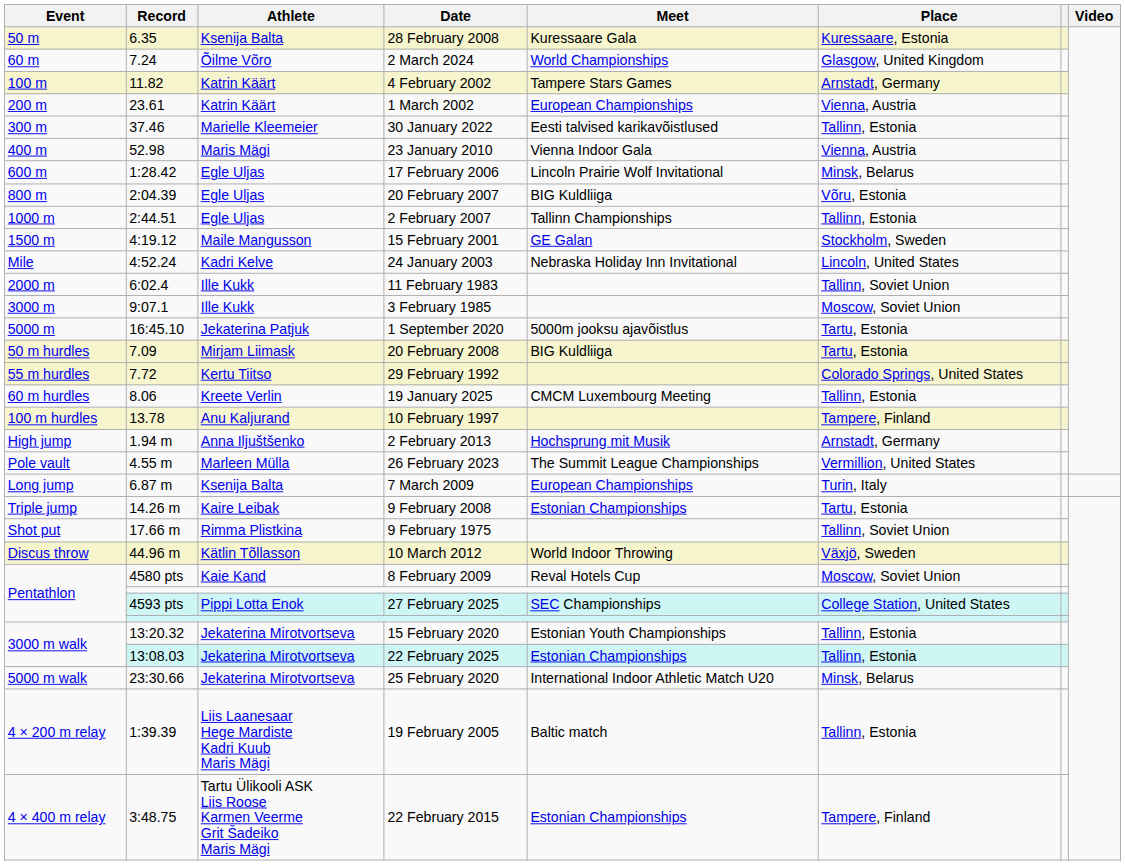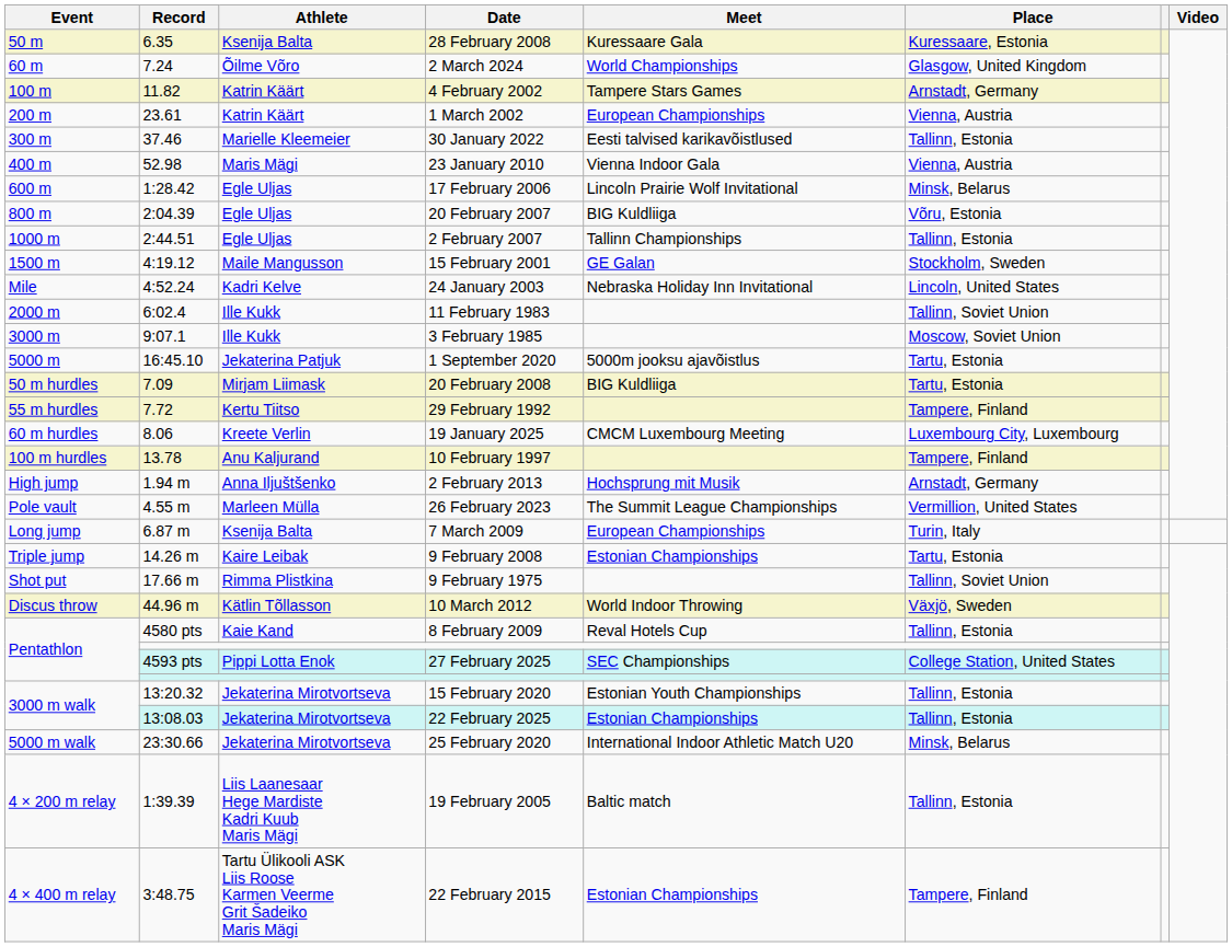29 February 1992 | Place: Colorado Springs, United States -> Tampere, Finland
19 January 2025 | Place: Tallinn, Estonia -> Luxembourg City, Luxembourg
8 February 2009 | Place: Moscow, Soviet Union -> Tallinn, Estonia
